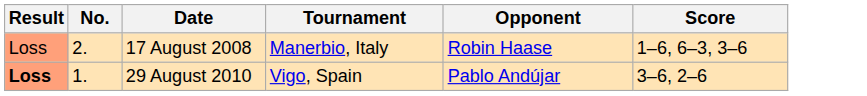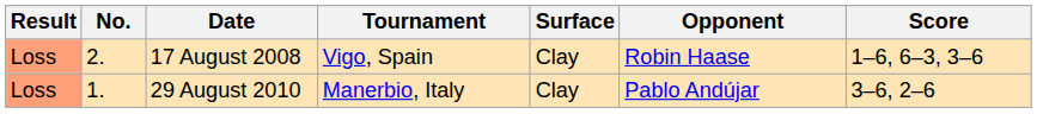+ column: Surface | Clay | Clay
17 August 2008 | Tournament: Manerbio, Italy -> Vigo, Spain
29 August 2010 | Result: bold -> normal
29 August 2010 | Tournament: Vigo, Spain -> Manerbio, Italy
